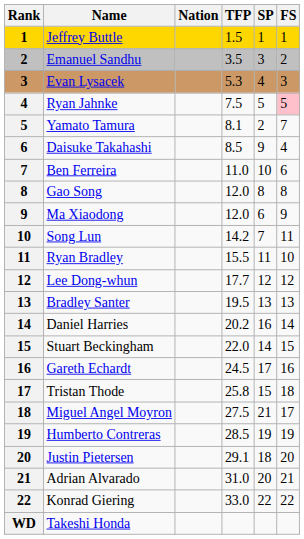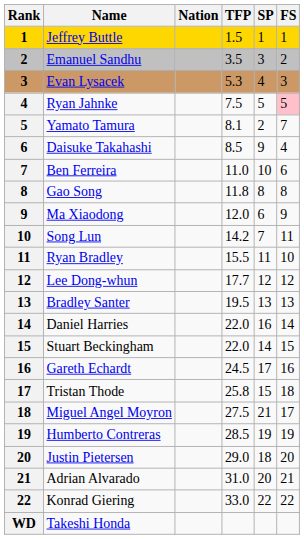Gao Song | TFP: 12.0 -> 11.8
Daniel Harries | TFP: 20.2 -> 22.0
Justin Pietersen | TFP: 29.1 -> 29.0
